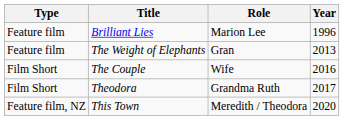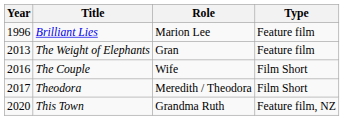columns swapped: Year <-> Type
Theodora | Role: Grandma Ruth -> Meredith / Theodora
This Town | Role: Meredith / Theodora -> Grandma Ruth
